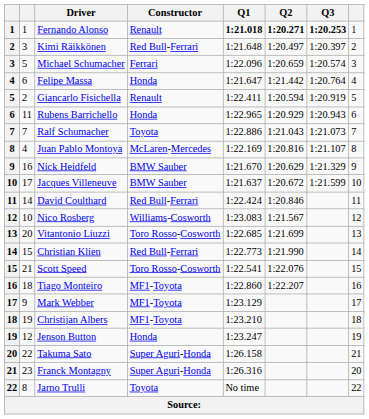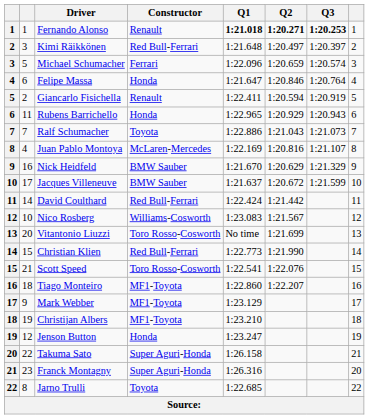Felipe Massa | Q2: 1:21.442 -> 1:20.846
David Coulthard | Q2: 1:20.846 -> 1:21.442
Vitantonio Liuzzi | Q1: 1:22.685 -> No time
Jarno Trulli | Q1: No time -> 1:22.685
